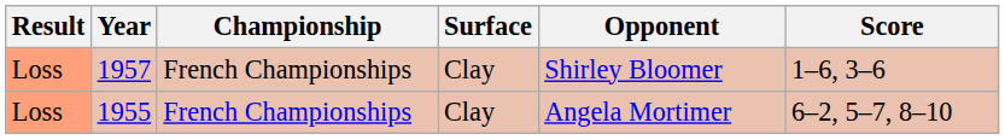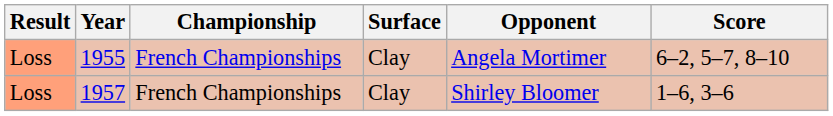rows swapped: 1955 <-> 1957
